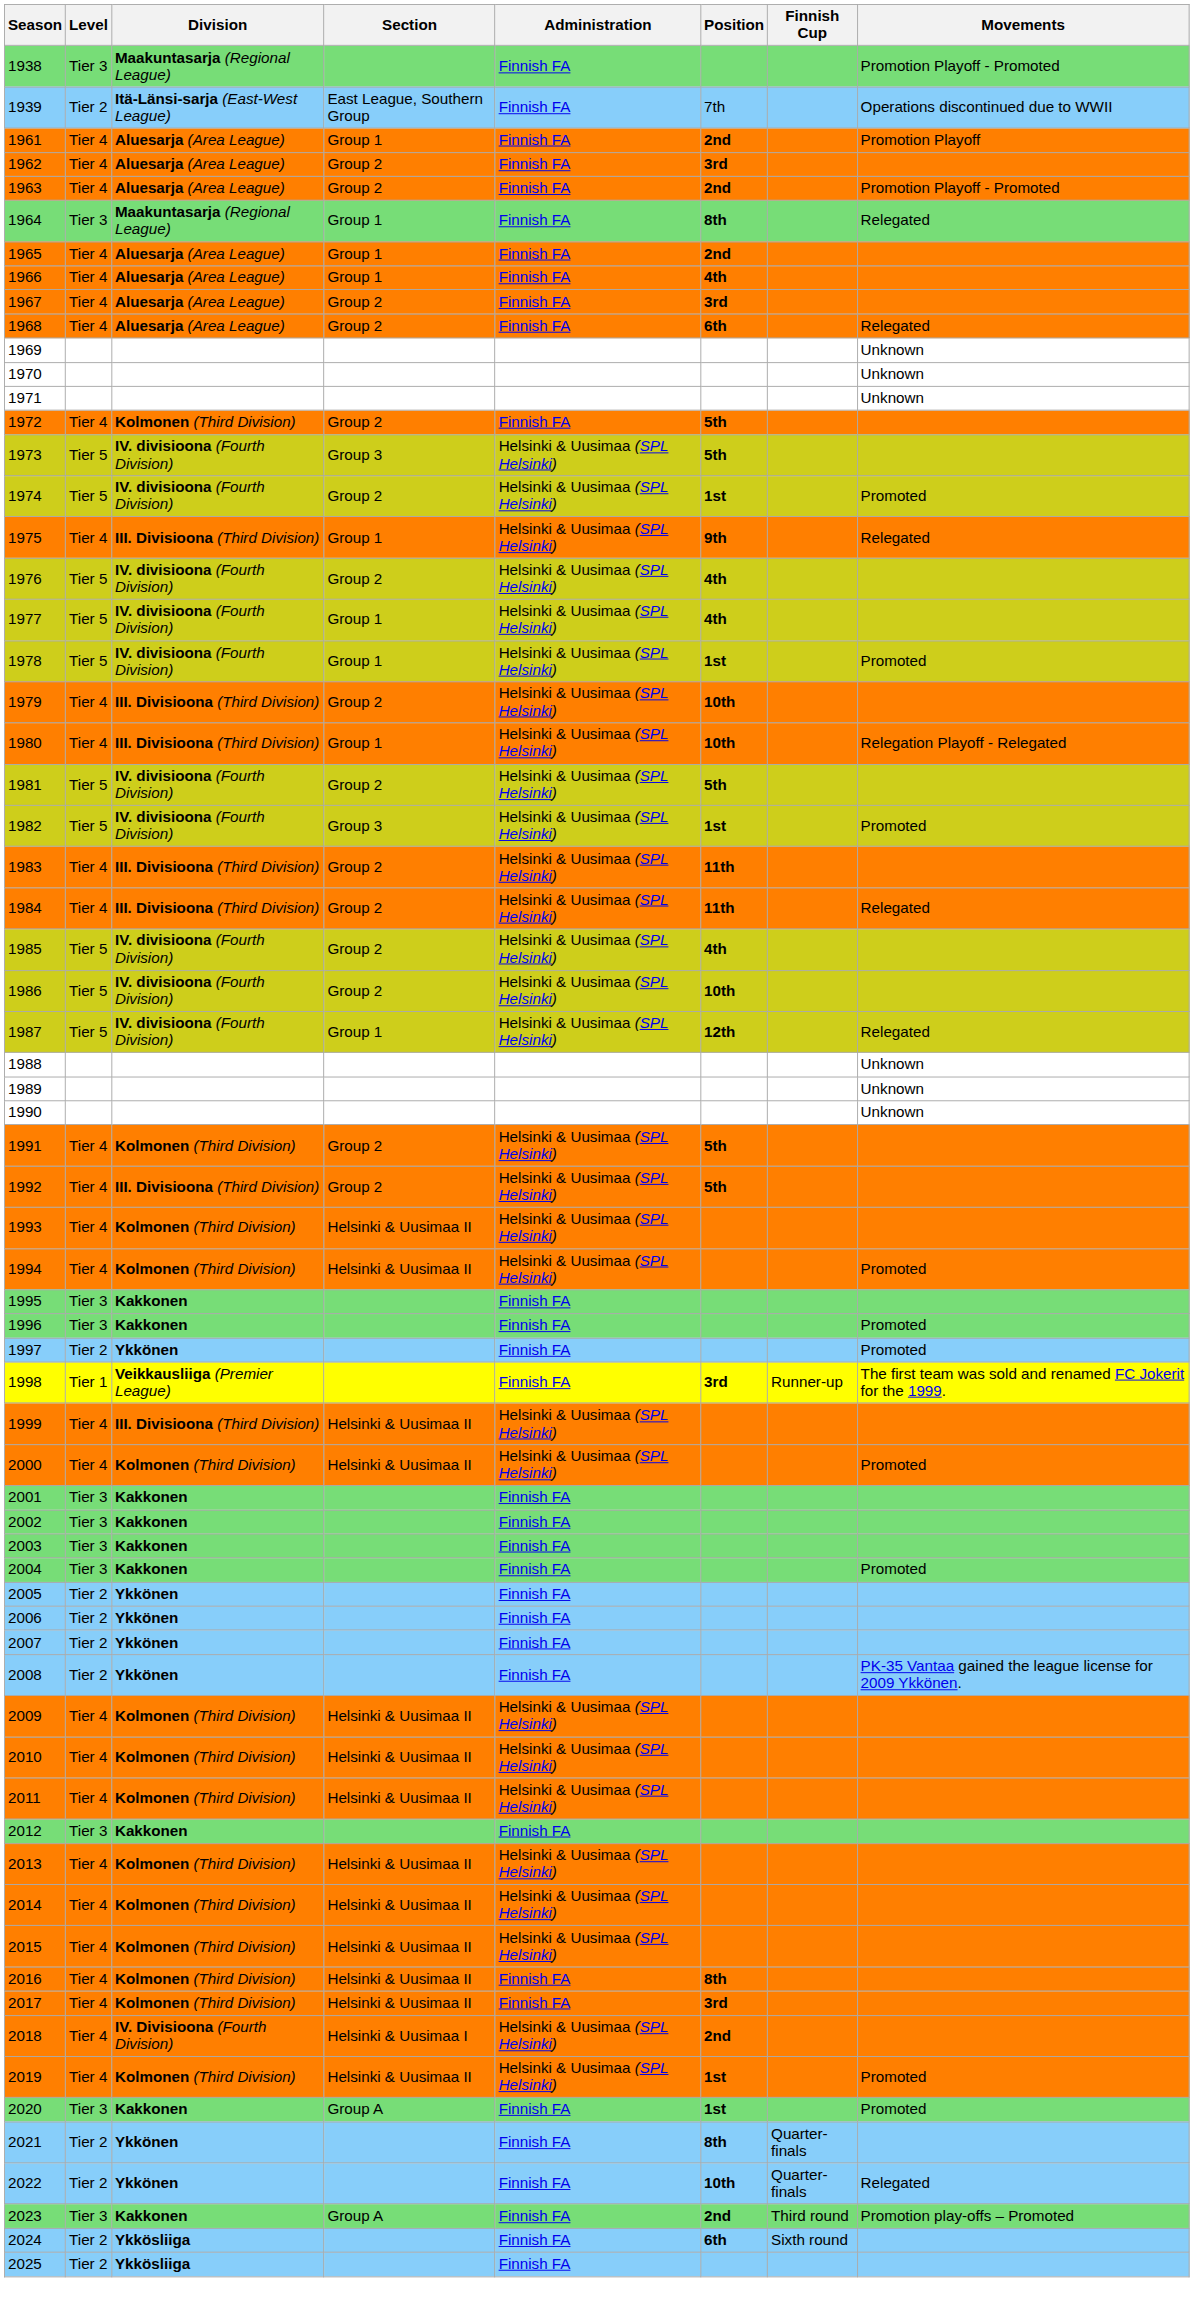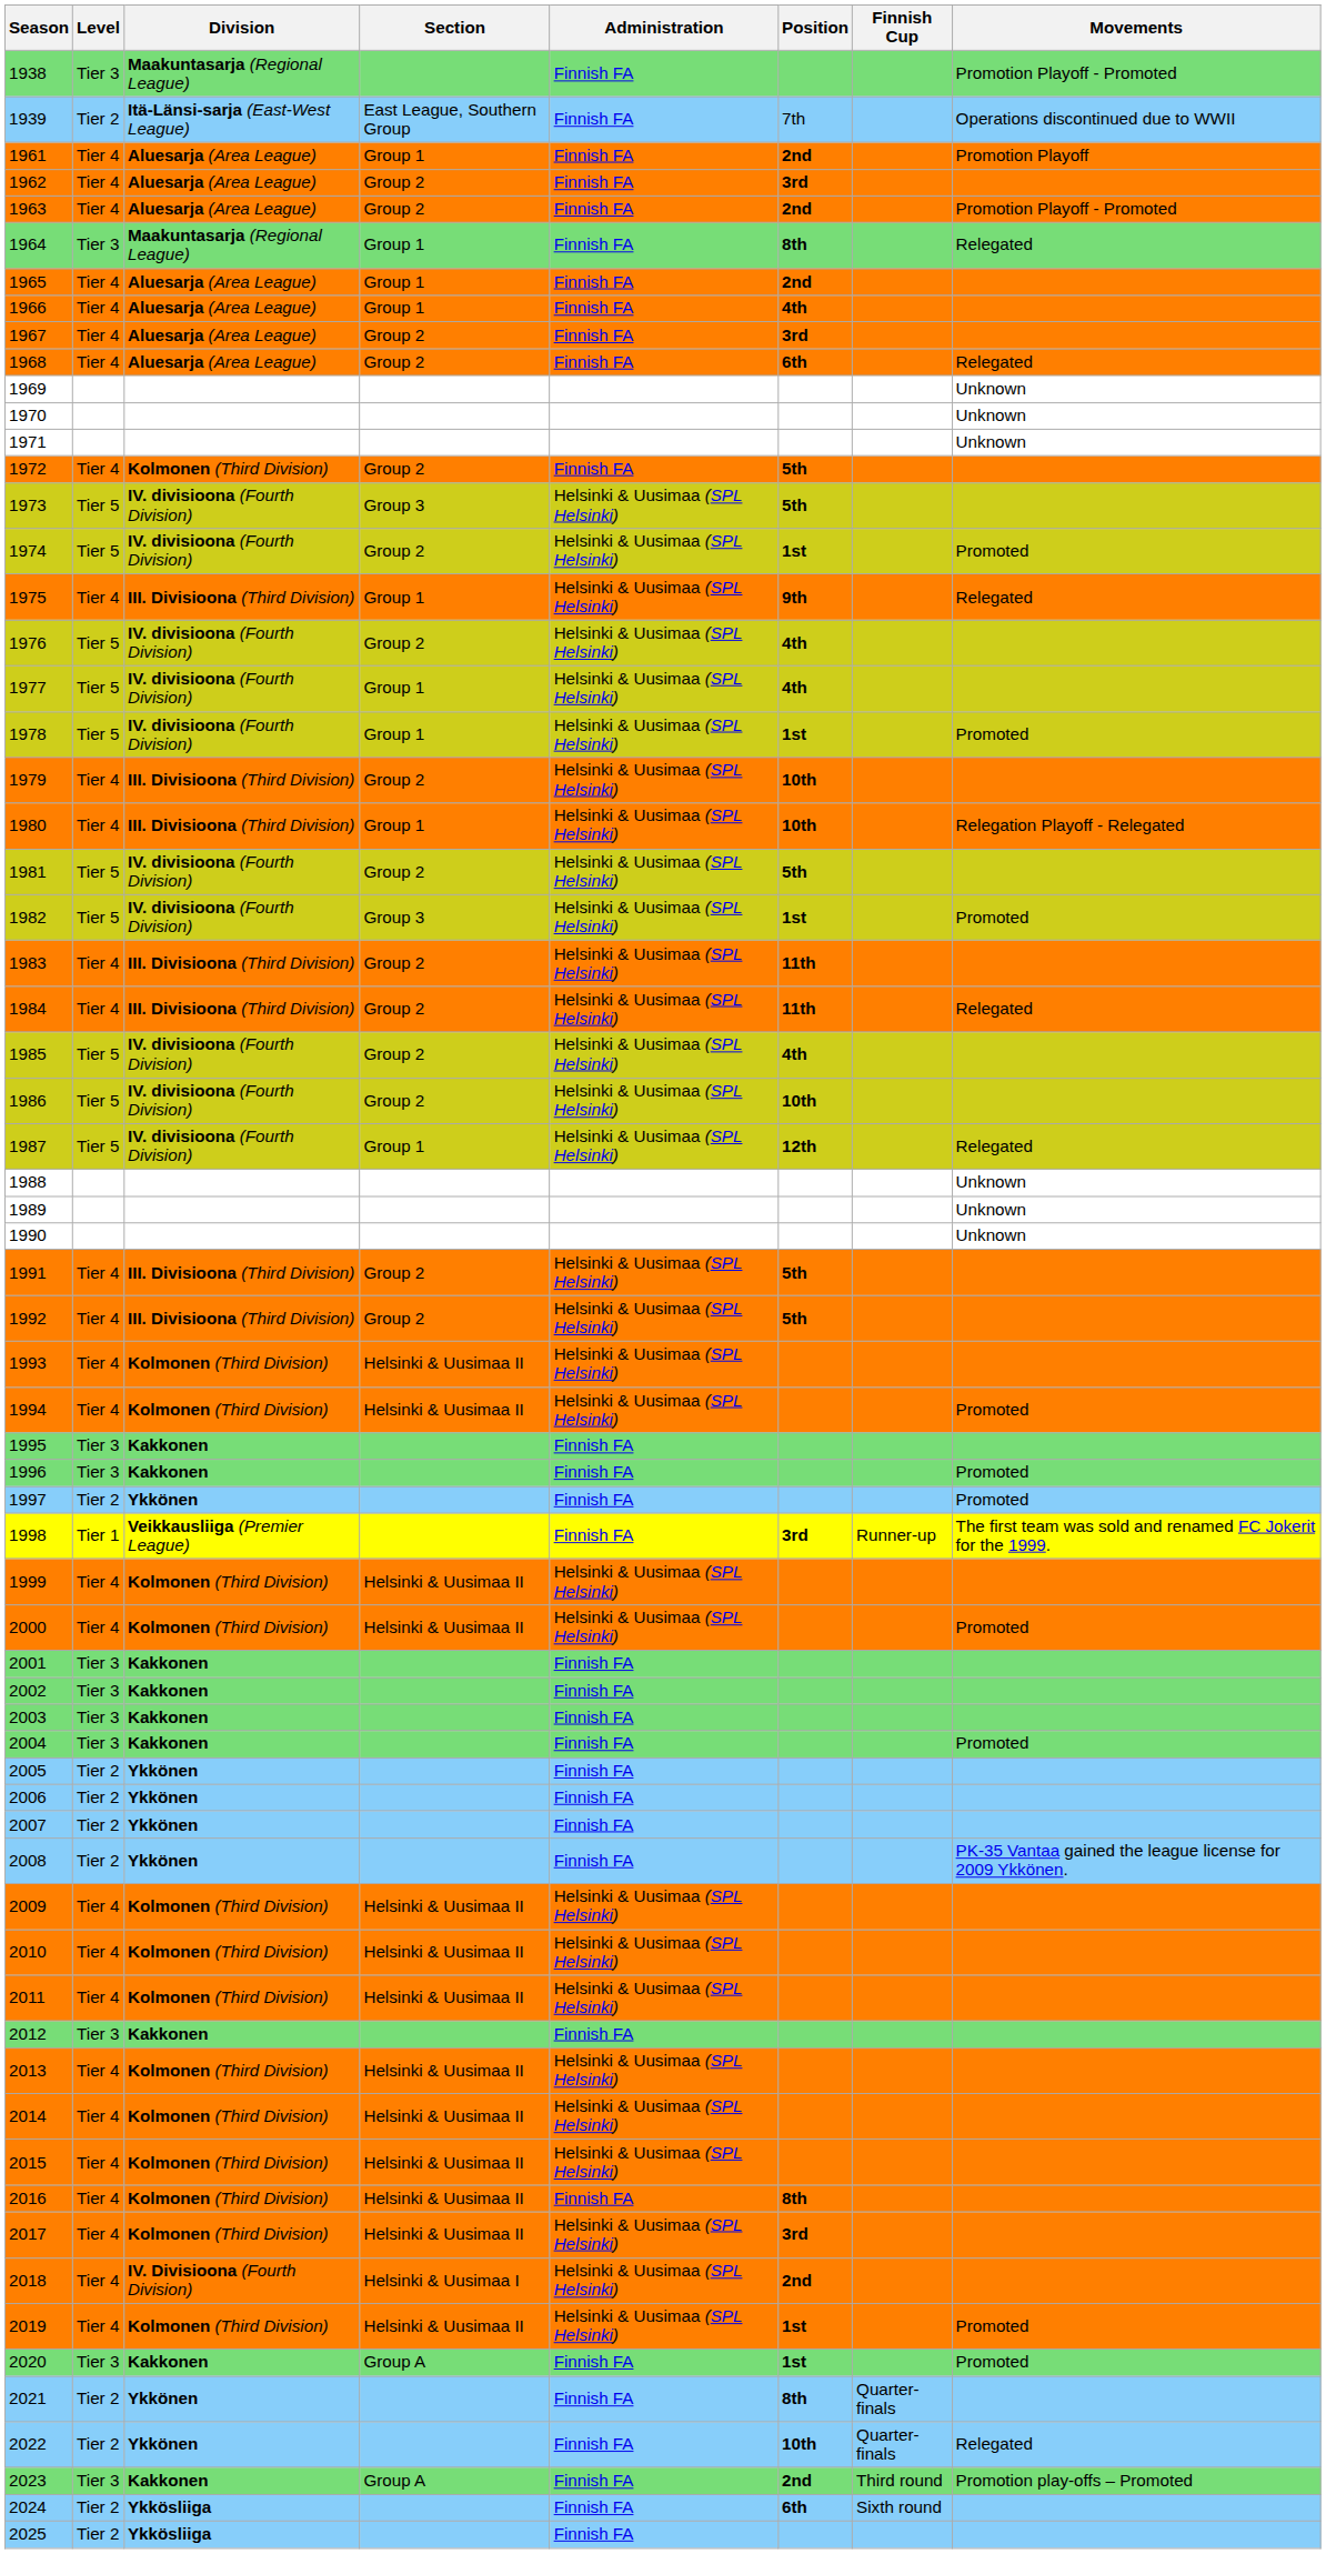1991 | Division: Kolmonen (Third Division) -> III. Divisioona (Third Division)
1999 | Division: III. Divisioona (Third Division) -> Kolmonen (Third Division)
2017 | Administration: Finnish FA -> Helsinki & Uusimaa (SPL Helsinki)
